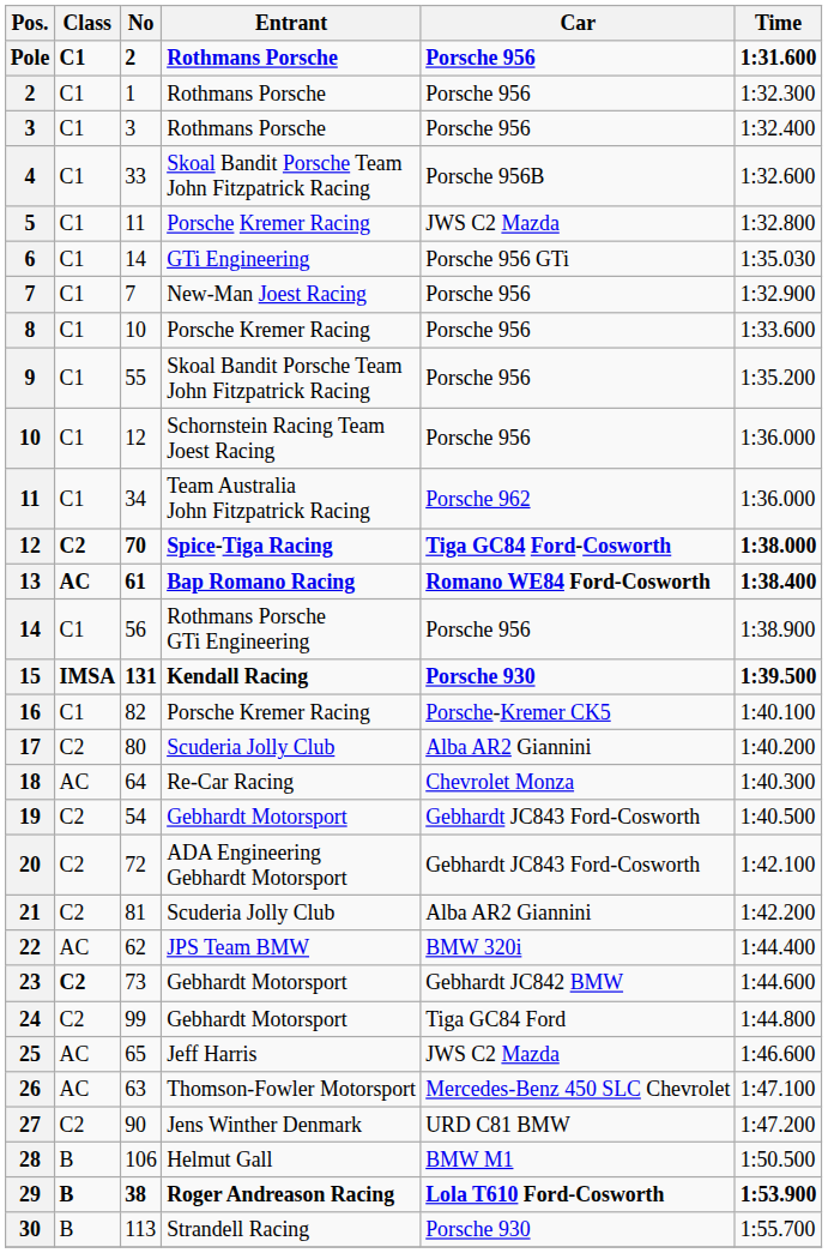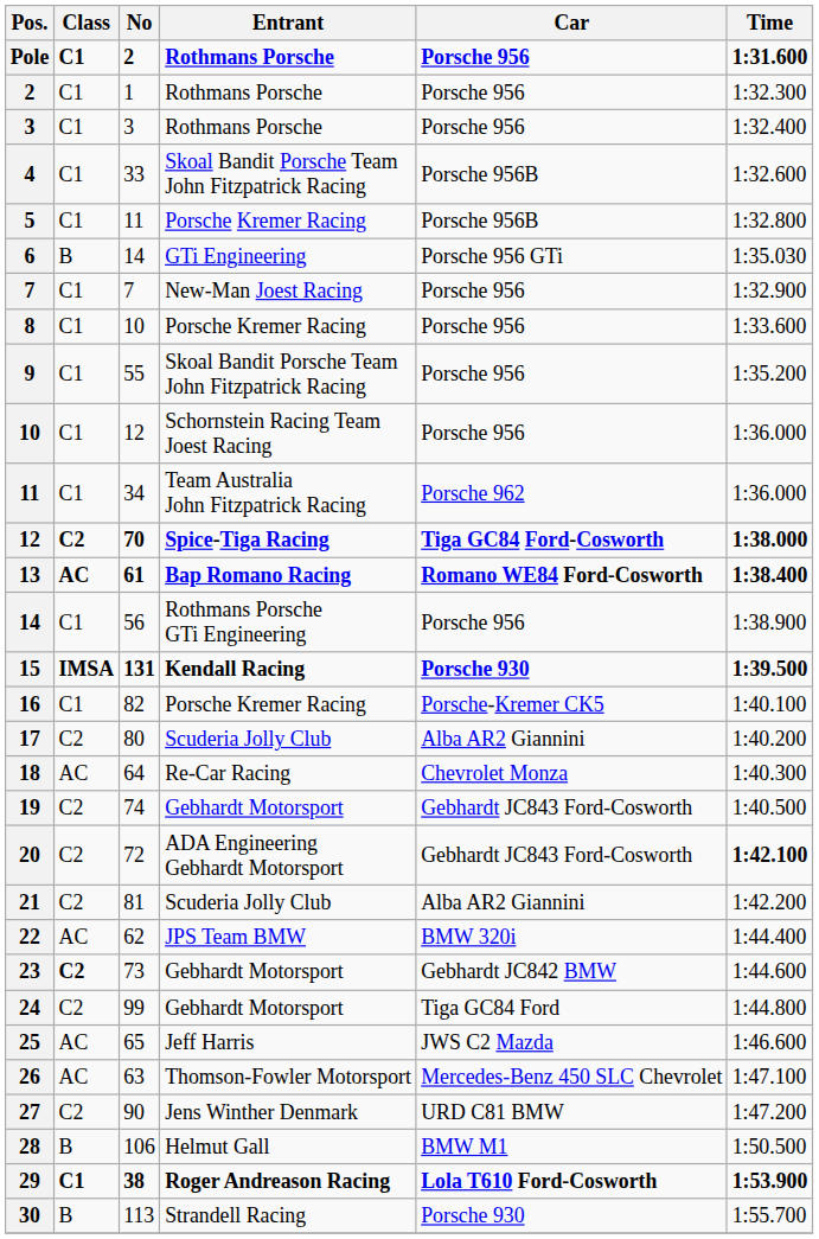5 | Car: JWS C2 Mazda -> Porsche 956B
6 | Class: C1 -> B
19 | No: 54 -> 74
20 | Time: normal -> bold
29 | Class: B -> C1
